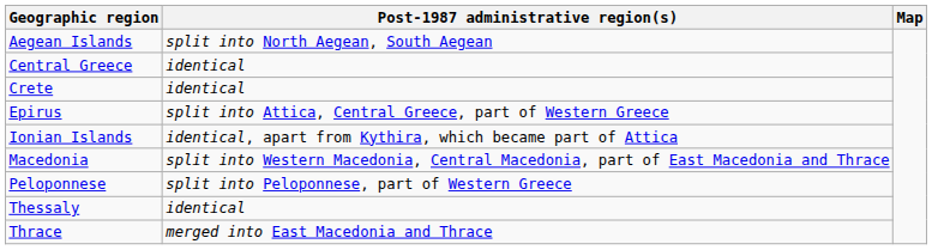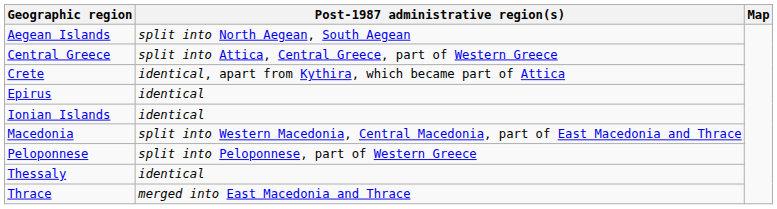Central Greece | Post-1987 administrative region(s): identical -> split into Attica, Central Greece, part of Western Greece
Crete | Post-1987 administrative region(s): identical -> identical, apart from Kythira, which became part of Attica
Epirus | Post-1987 administrative region(s): split into Attica, Central Greece, part of Western Greece -> identical
Ionian Islands | Post-1987 administrative region(s): identical, apart from Kythira, which became part of Attica -> identical
